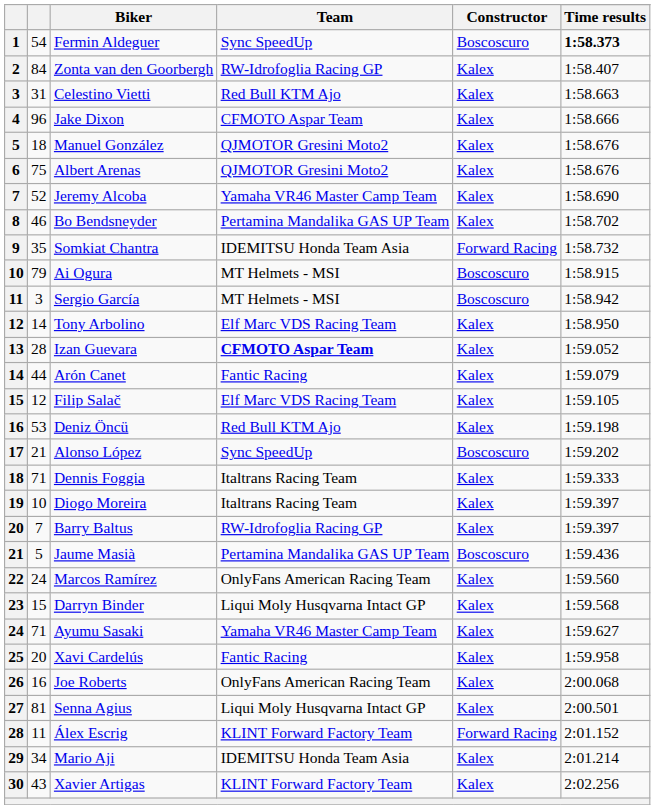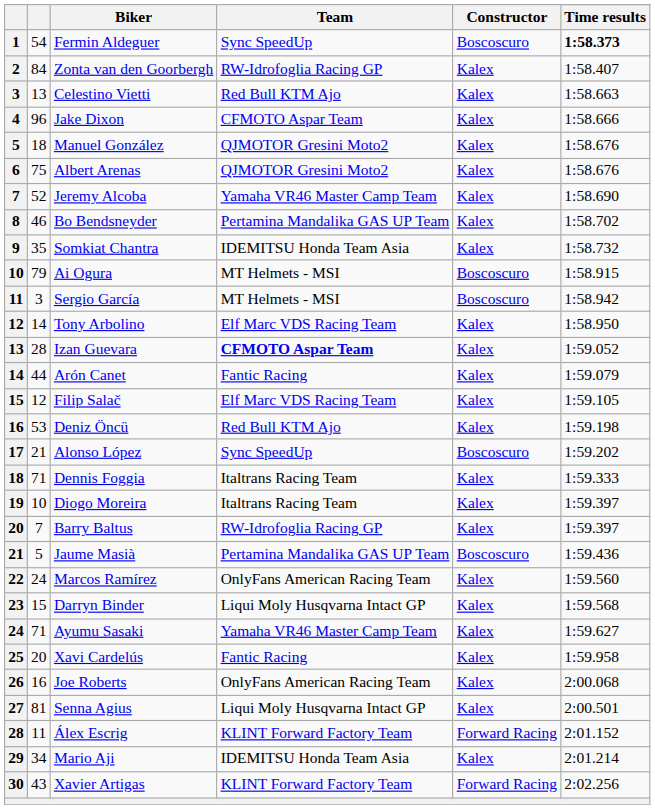Celestino Vietti | column 2: 31 -> 13
Somkiat Chantra | Constructor: Forward Racing -> Kalex
Xavier Artigas | Constructor: Kalex -> Forward Racing
